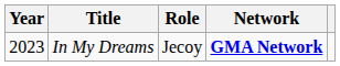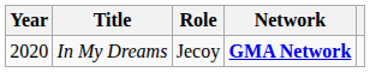In My Dreams | Year: 2023 -> 2020
